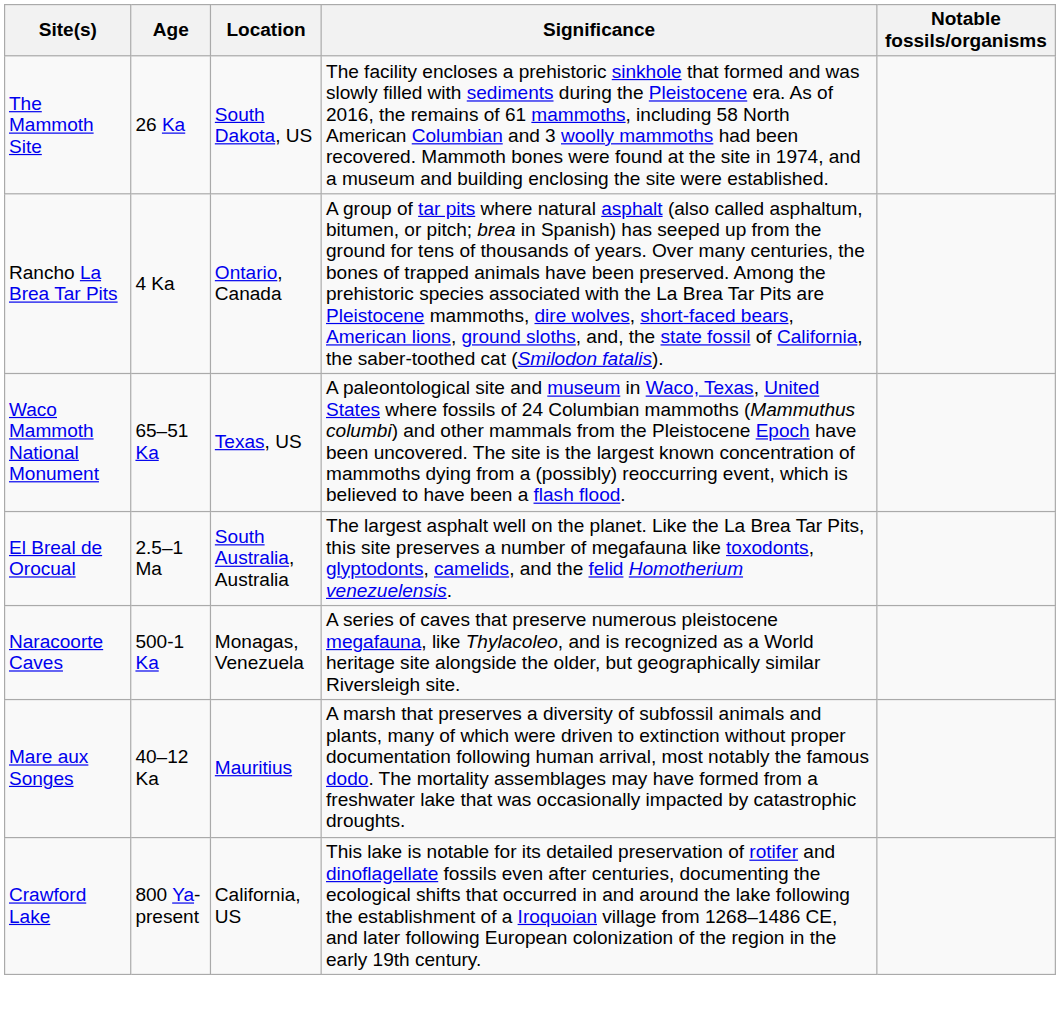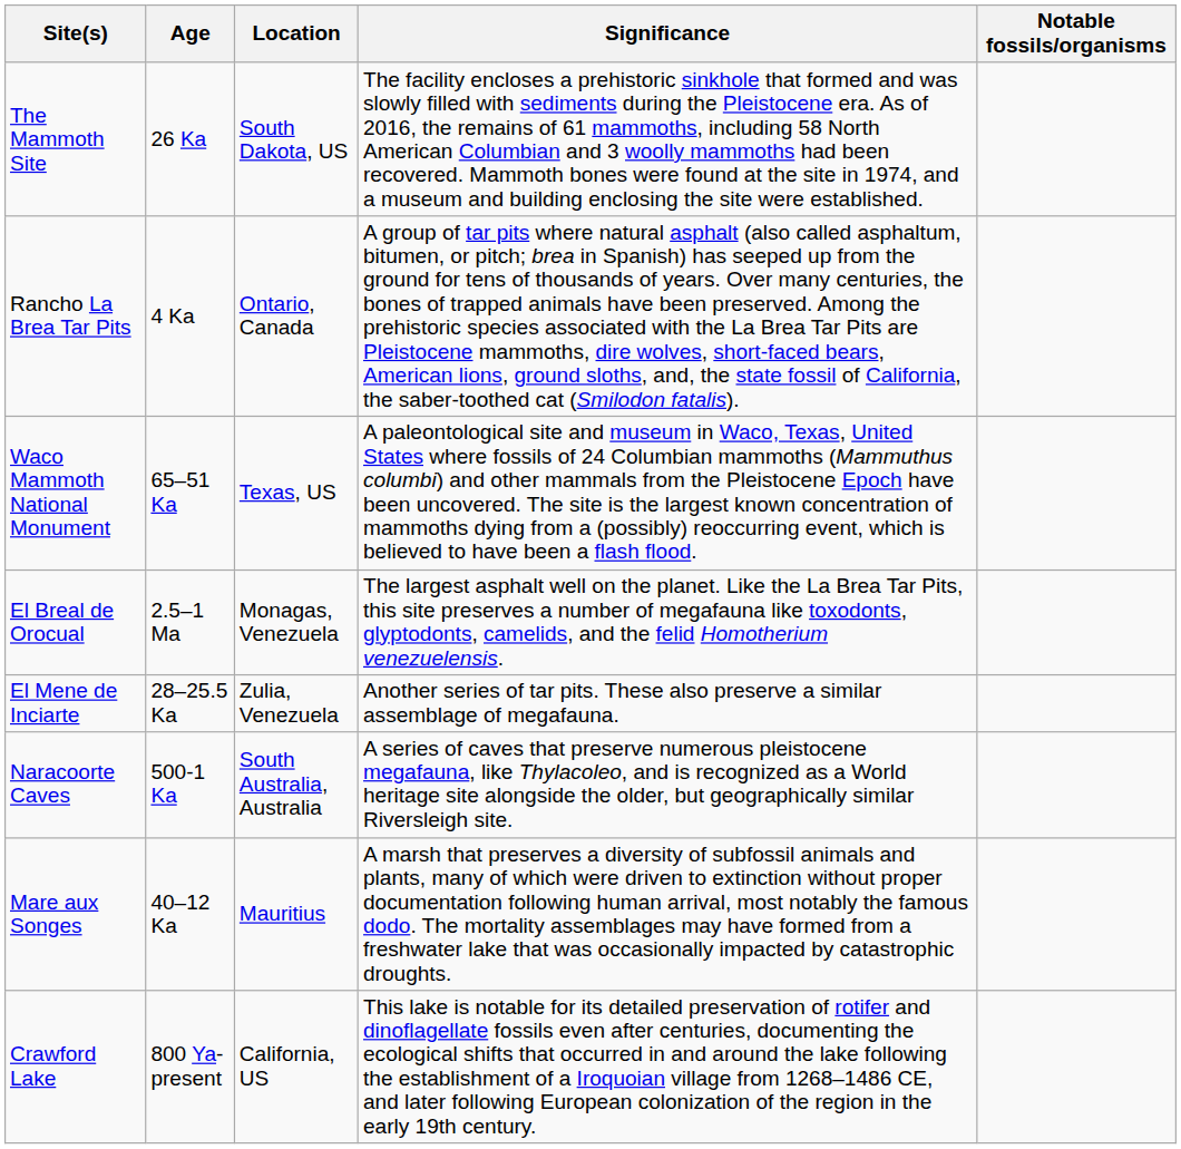El Breal de Orocual | Location: South Australia, Australia -> Monagas, Venezuela
+ row: El Mene de Inciarte | 28–25.5 Ka | Zulia, Venezuela | Another series of tar pits. These also preserve a similar assemblage of megafauna.
Naracoorte Caves | Location: Monagas, Venezuela -> South Australia, Australia
